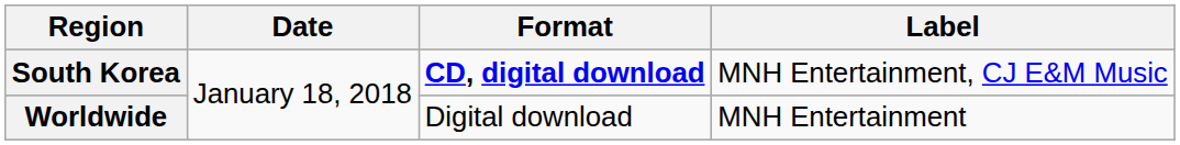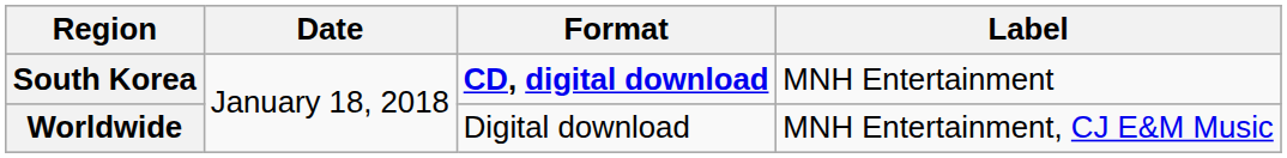South Korea | Label: MNH Entertainment, CJ E&M Music -> MNH Entertainment
Worldwide | Label: MNH Entertainment -> MNH Entertainment, CJ E&M Music
